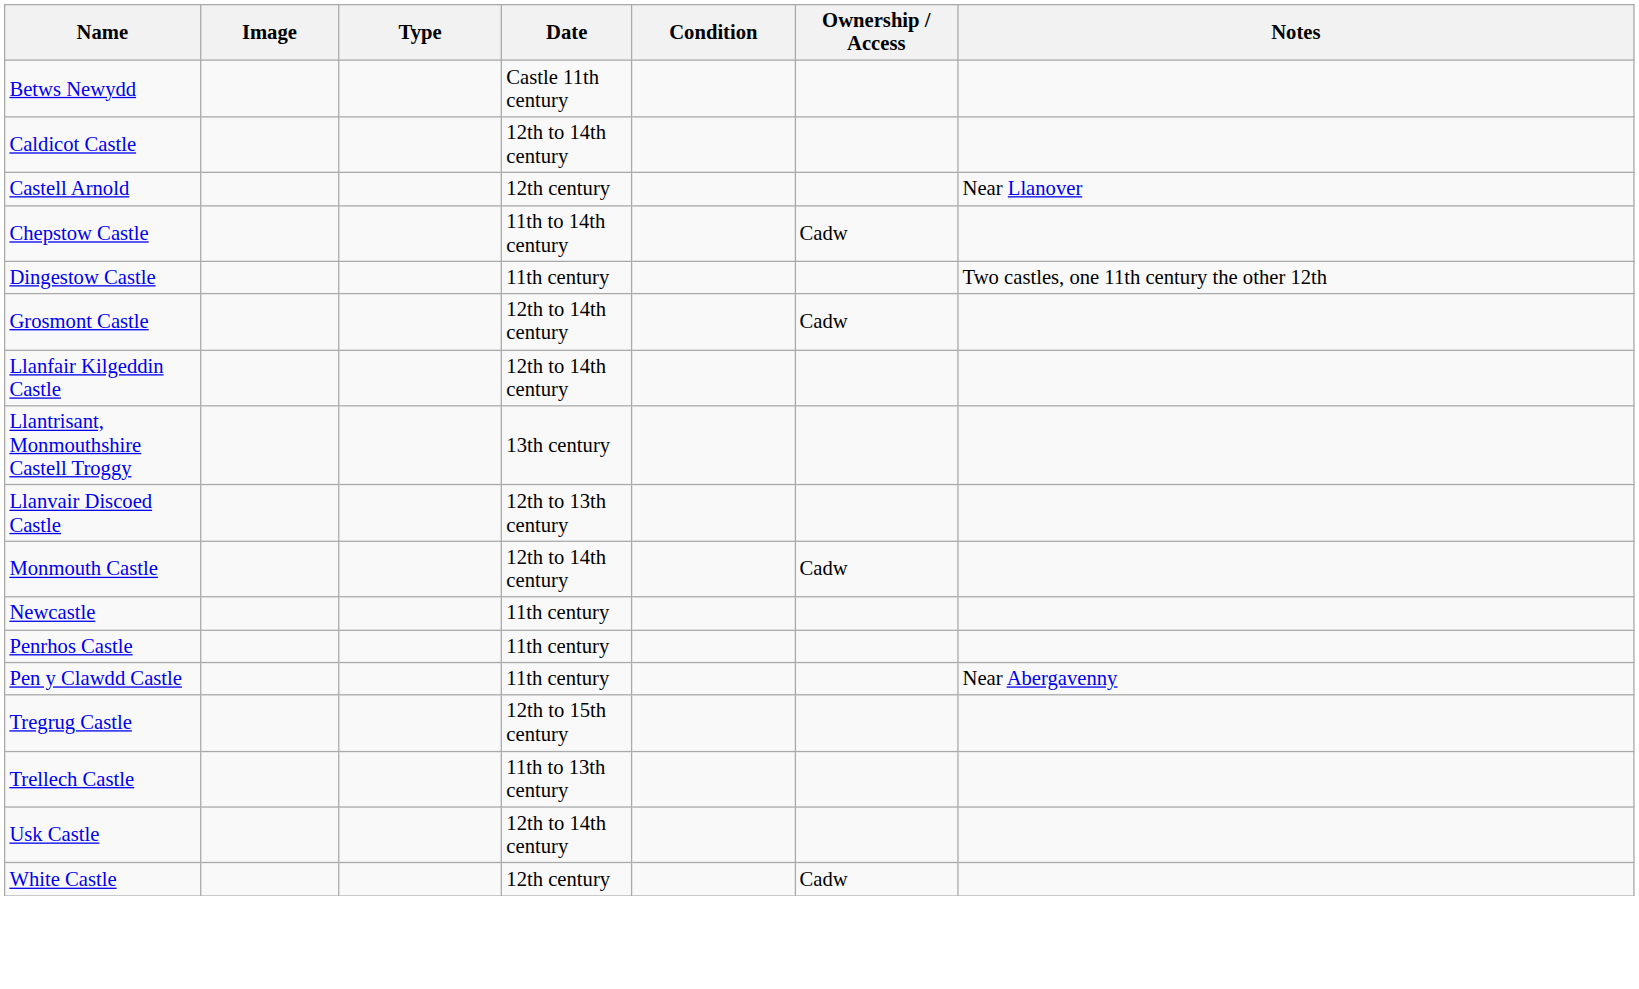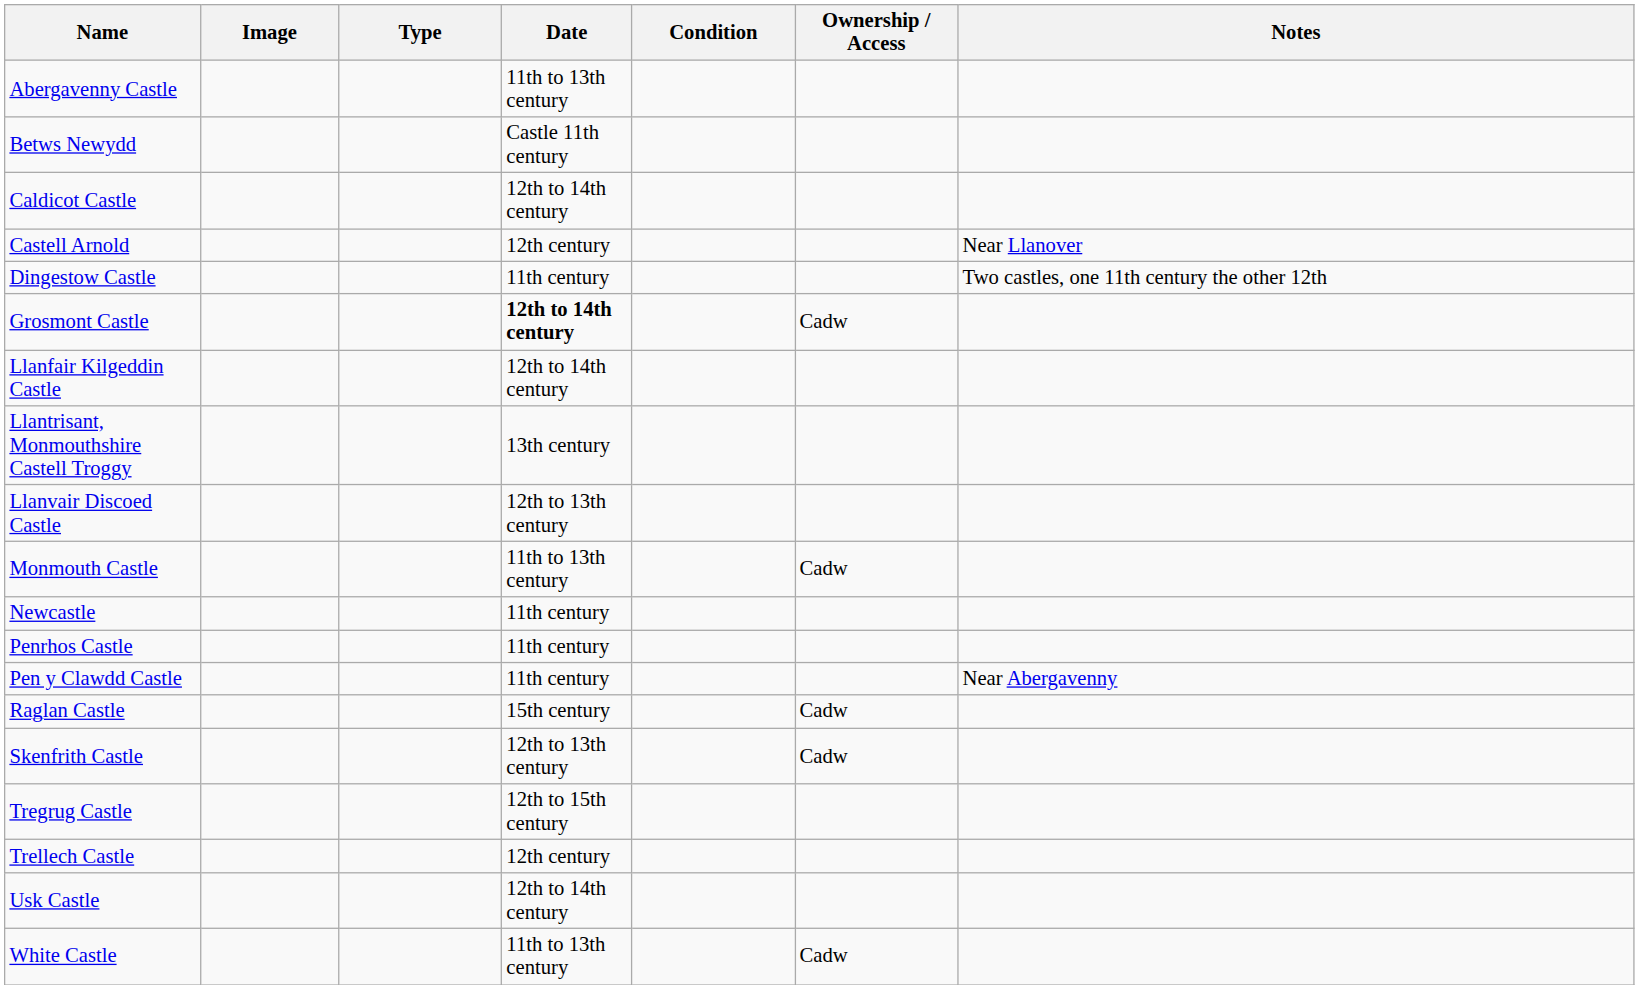+ row: Abergavenny Castle | 11th to 13th century
- row: Chepstow Castle | 11th to 14th century | Cadw
Grosmont Castle | Date: normal -> bold
Monmouth Castle | Date: 12th to 14th century -> 11th to 13th century
+ row: Raglan Castle | 15th century | Cadw
+ row: Skenfrith Castle | 12th to 13th century | Cadw
Trellech Castle | Date: 11th to 13th century -> 12th century
White Castle | Date: 12th century -> 11th to 13th century
